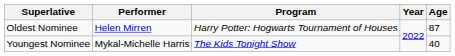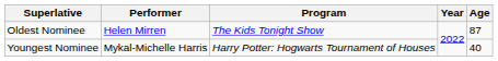Oldest Nominee | Program: Harry Potter: Hogwarts Tournament of Houses -> The Kids Tonight Show
Youngest Nominee | Program: The Kids Tonight Show -> Harry Potter: Hogwarts Tournament of Houses
